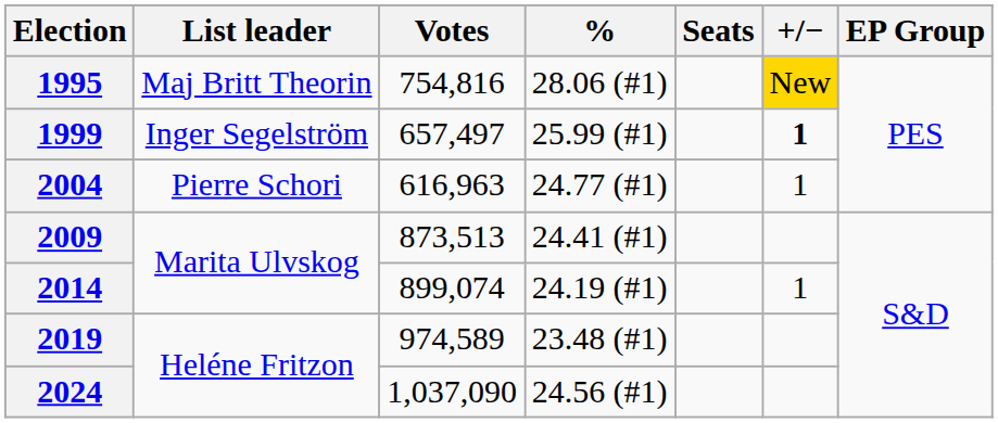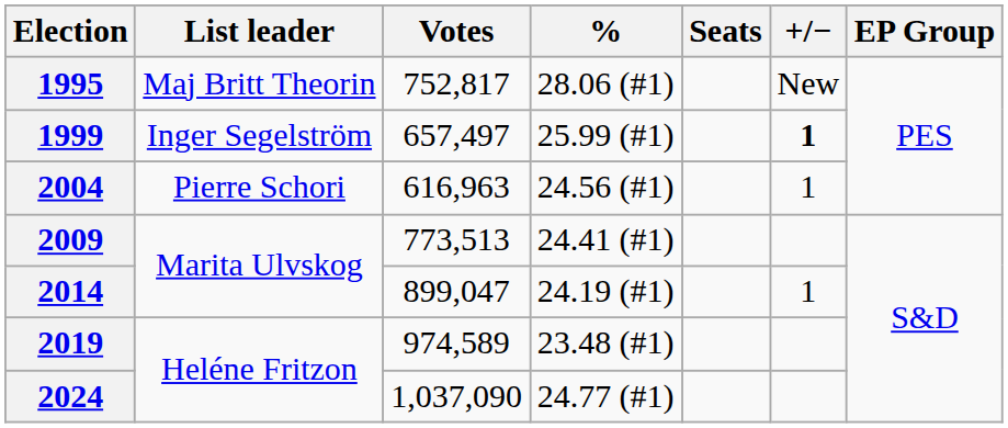1995 | Votes: 754,816 -> 752,817
1995 | +/−: gold background -> no background
2004 | %: 24.77 (#1) -> 24.56 (#1)
2009 | Votes: 873,513 -> 773,513
2014 | Votes: 899,074 -> 899,047
2024 | %: 24.56 (#1) -> 24.77 (#1)
